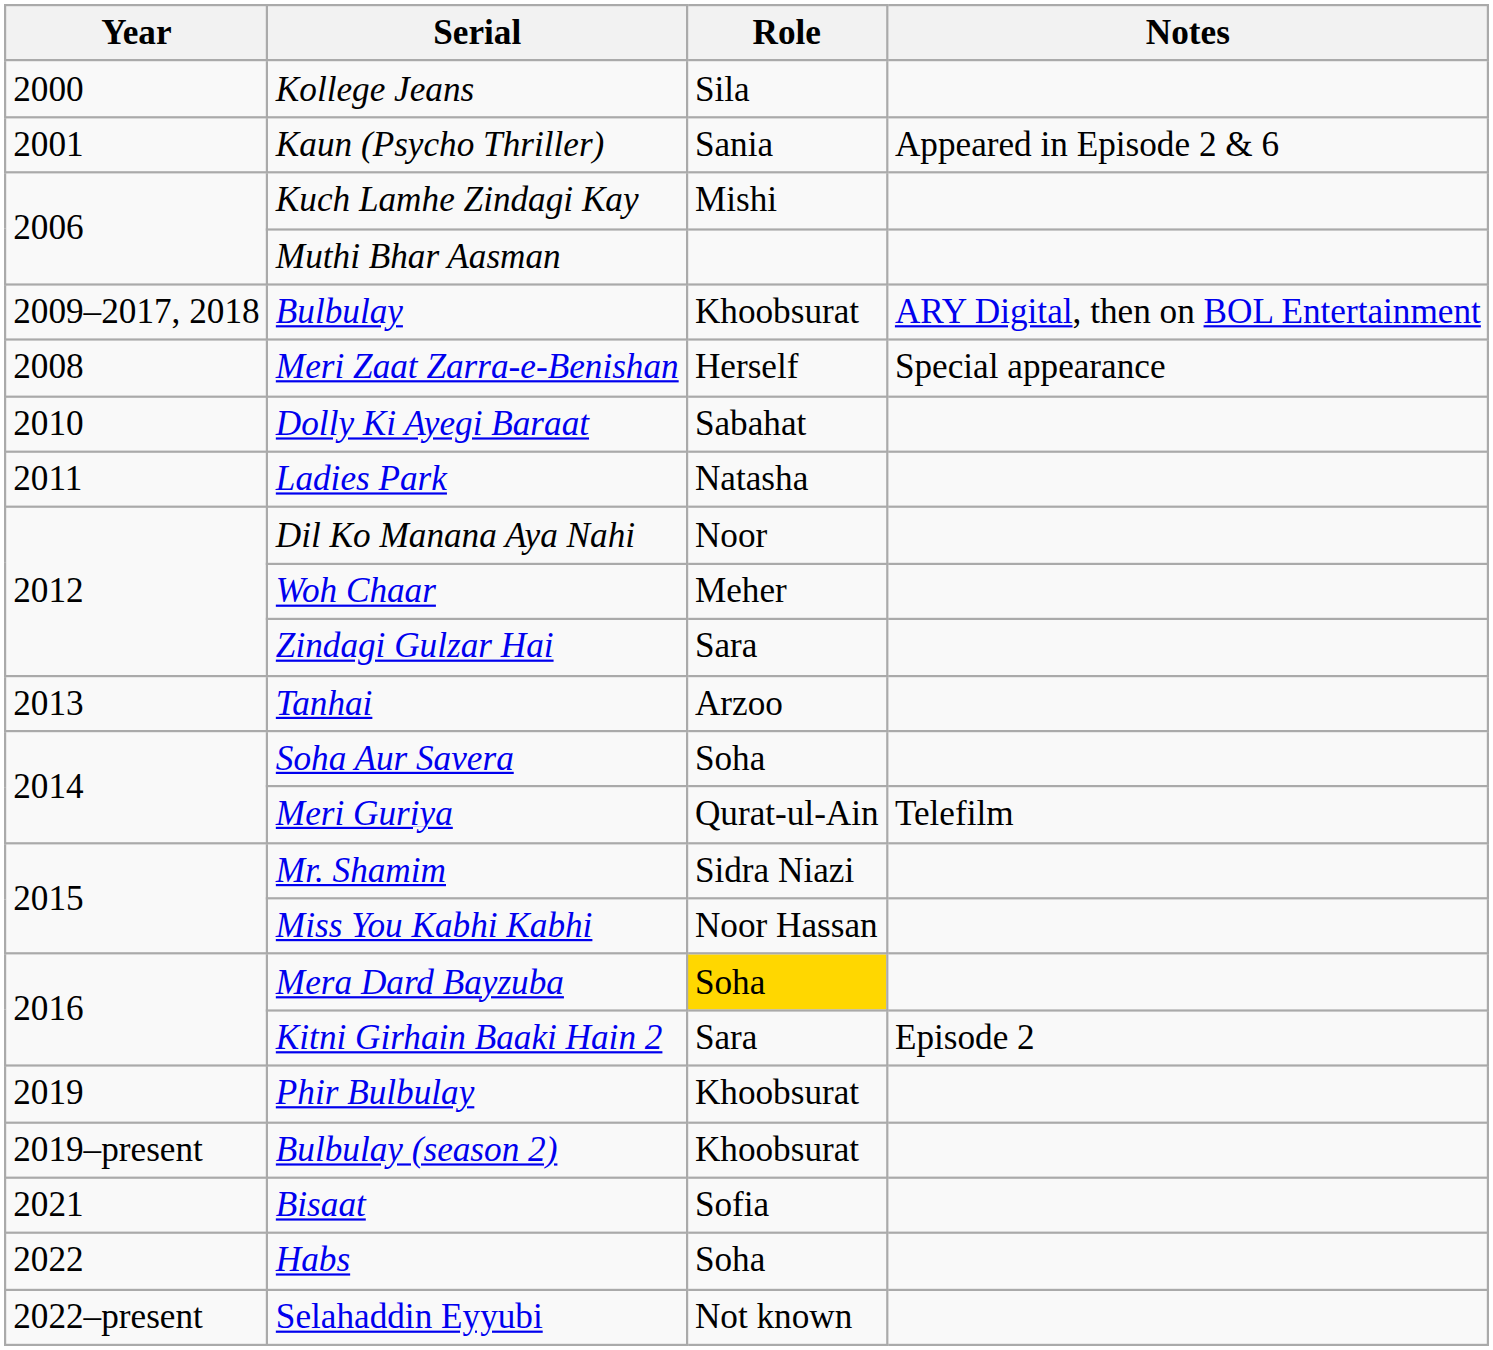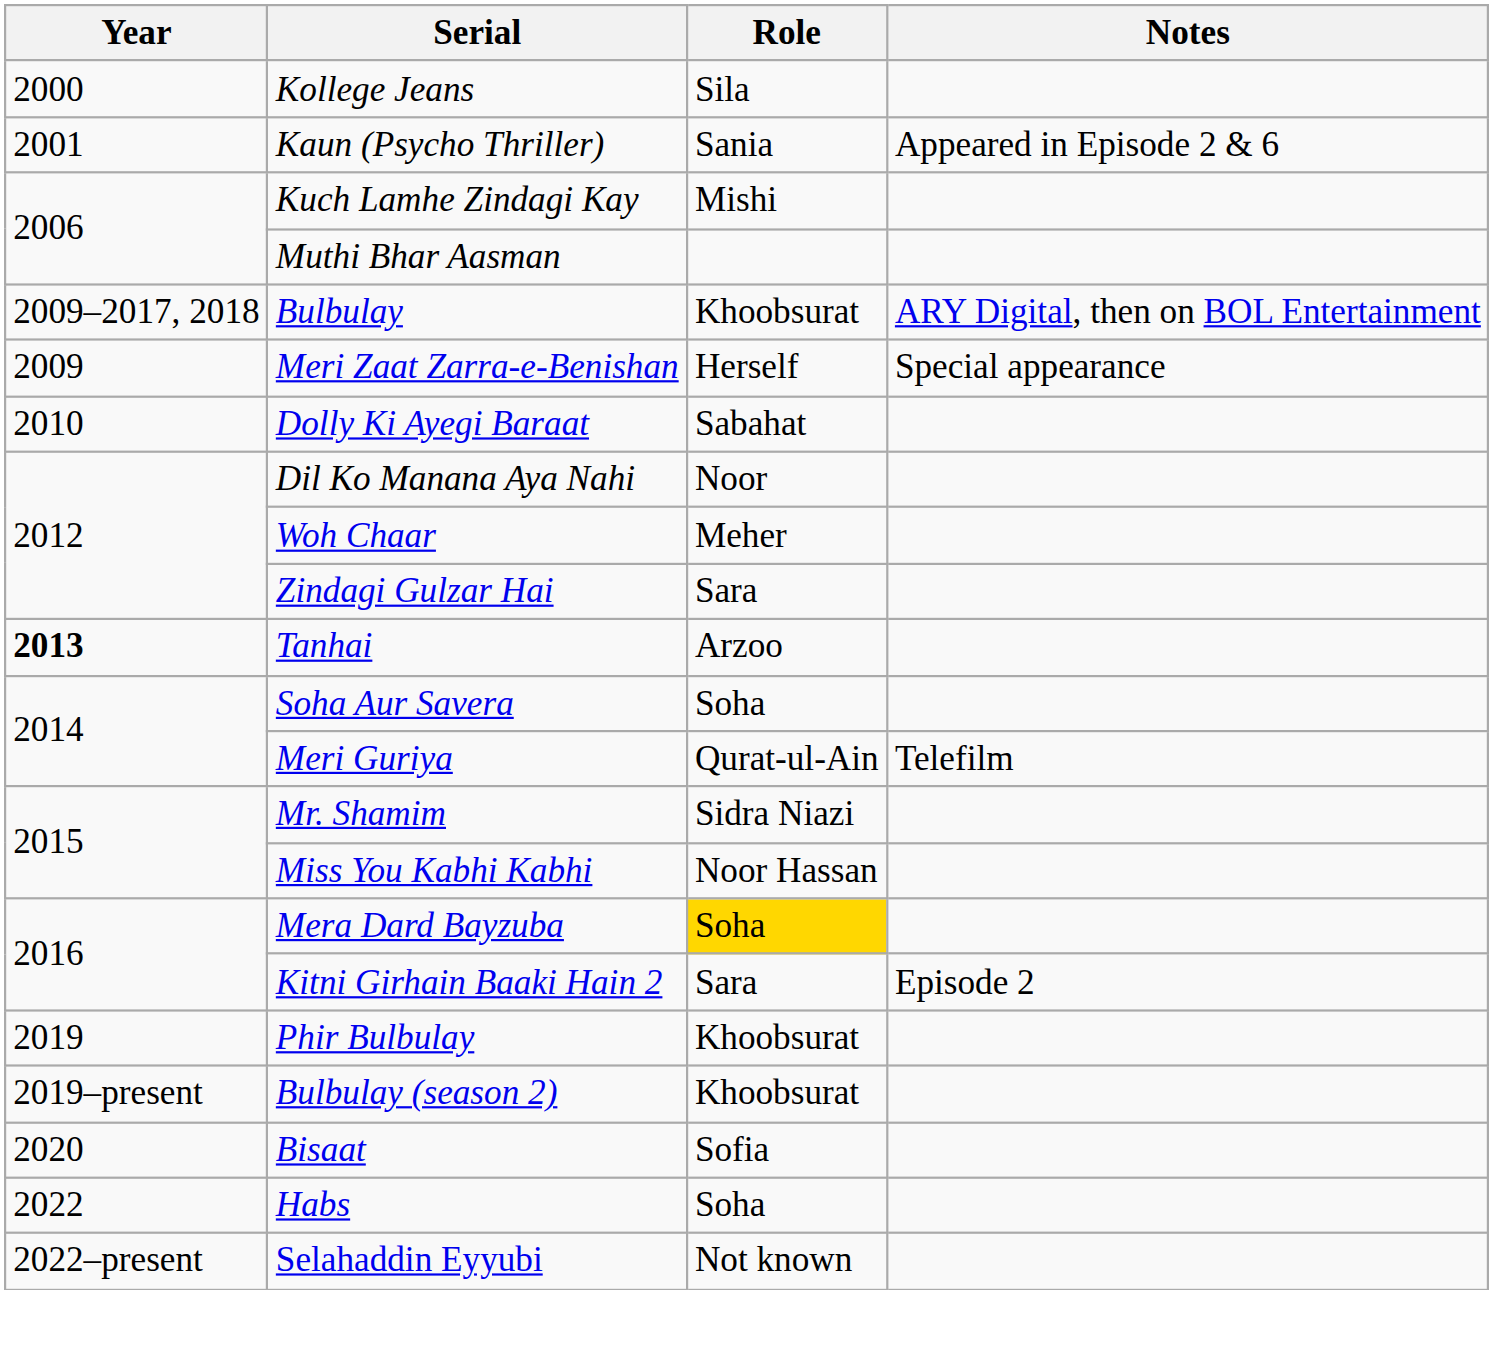Meri Zaat Zarra-e-Benishan | Year: 2008 -> 2009
- row: 2011 | Ladies Park | Natasha
Tanhai | Year: normal -> bold
Bisaat | Year: 2021 -> 2020
